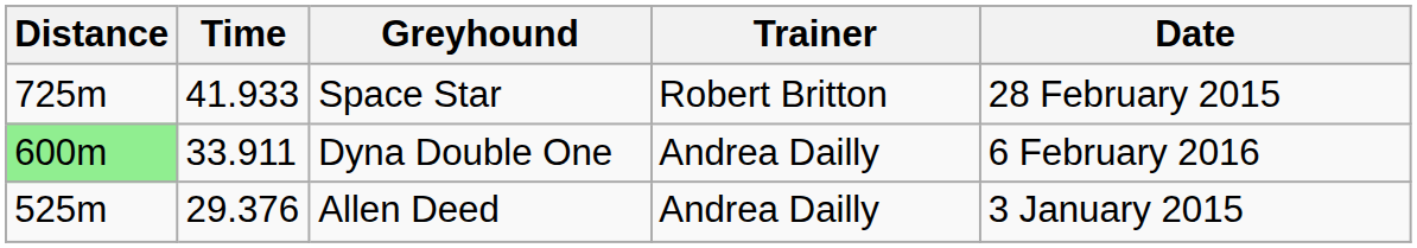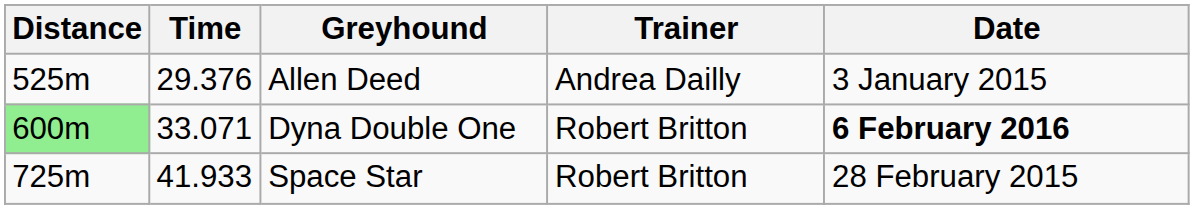rows swapped: Allen Deed <-> Space Star
Dyna Double One | Time: 33.911 -> 33.071
Dyna Double One | Trainer: Andrea Dailly -> Robert Britton
Dyna Double One | Date: normal -> bold
